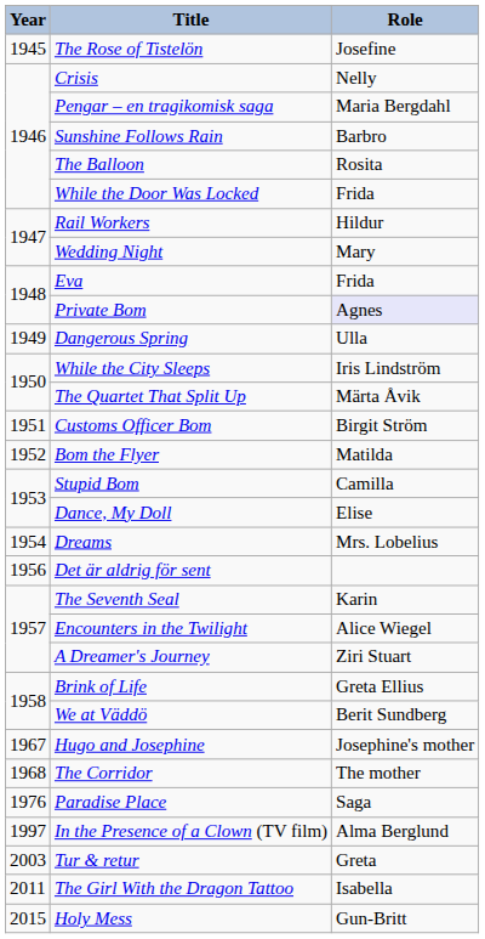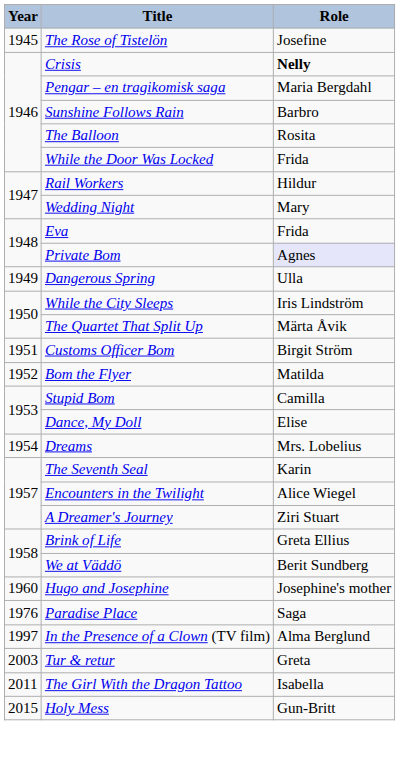Crisis | Role: normal -> bold
- row: 1956 | Det är aldrig för sent
Hugo and Josephine | Year: 1967 -> 1960
- row: 1968 | The Corridor | The mother
